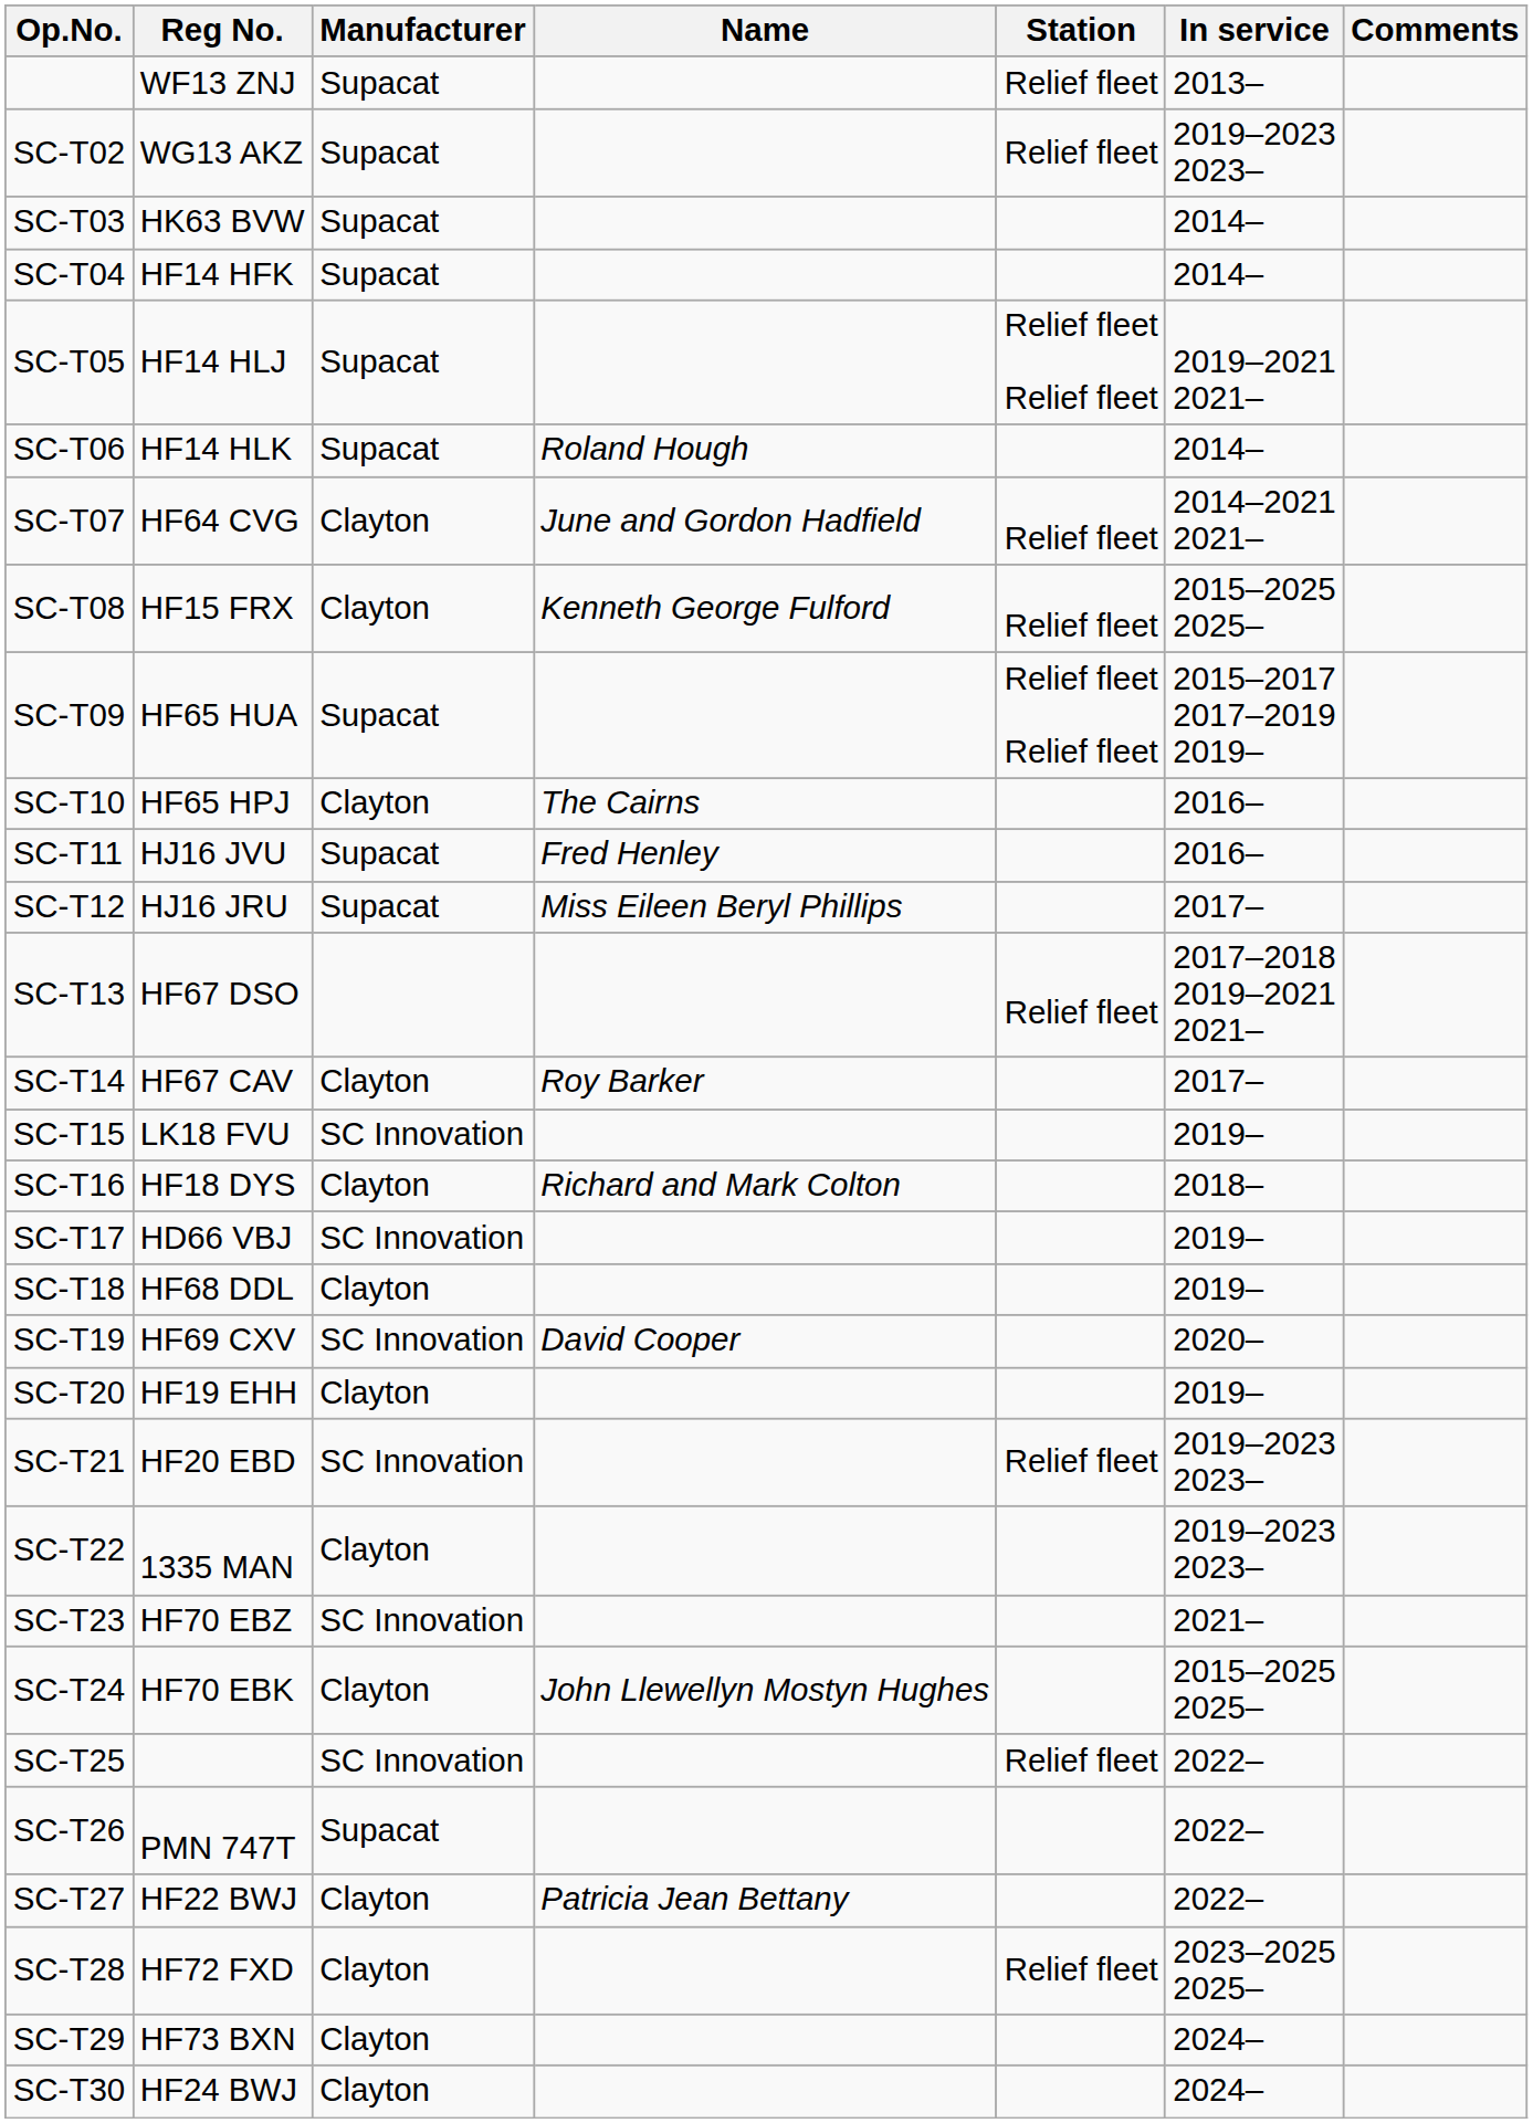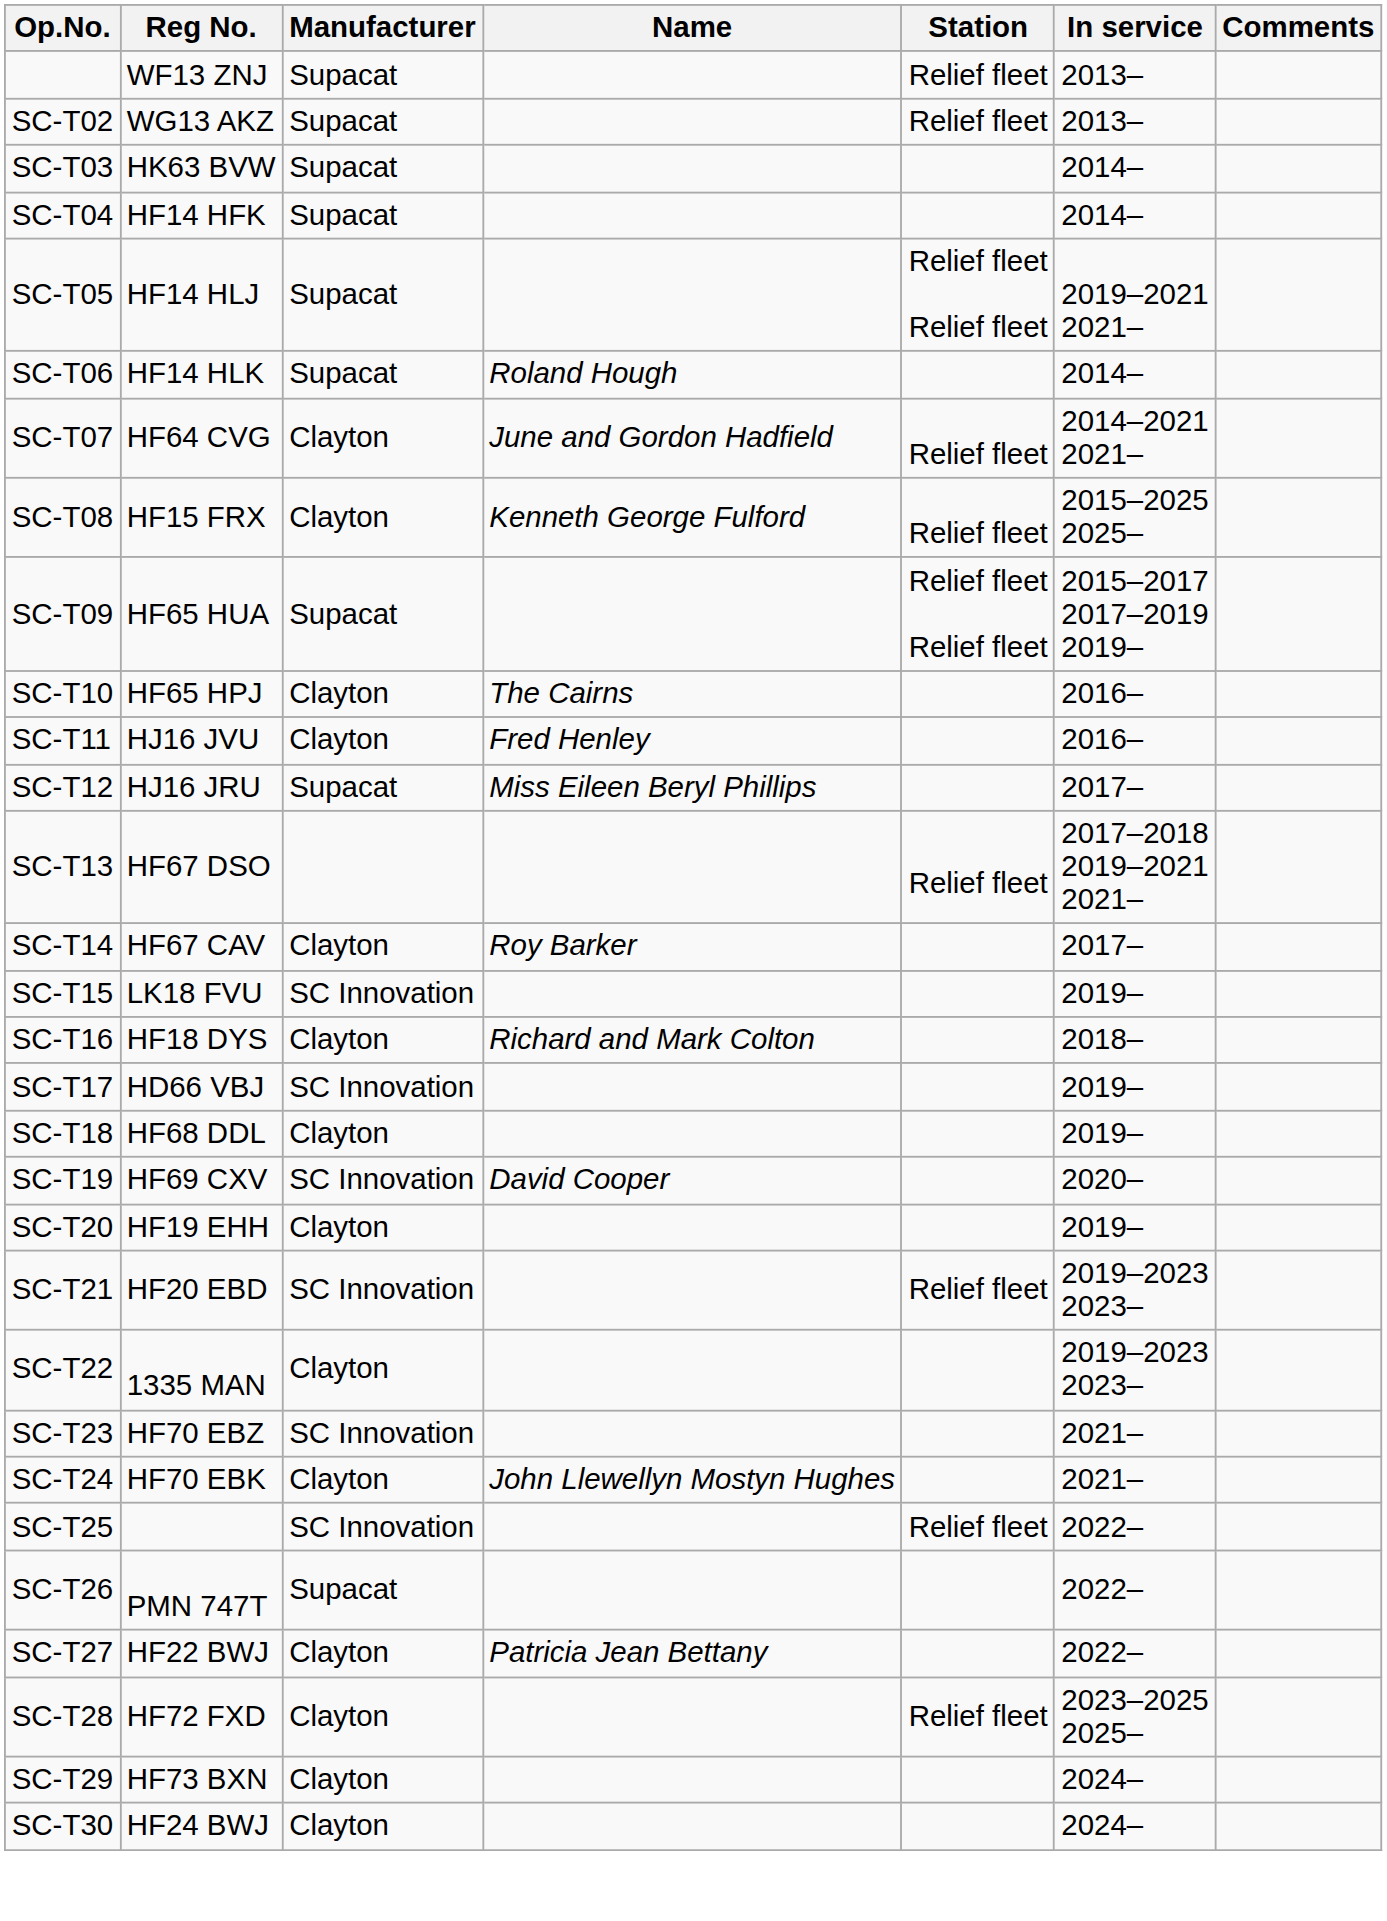SC-T02 | In service: 2019–2023 2023– -> 2013–
SC-T11 | Manufacturer: Supacat -> Clayton
SC-T24 | In service: 2015–2025 2025– -> 2021–
